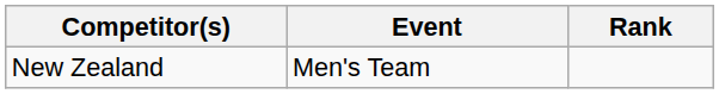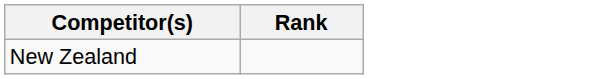- column: Event | Men's Team
